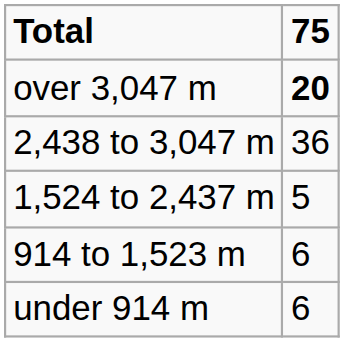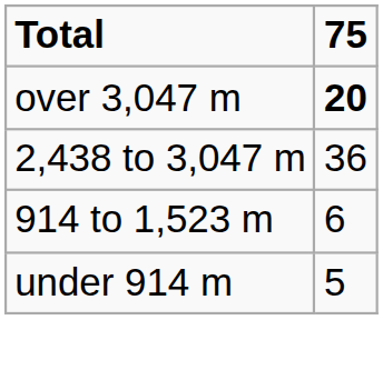- row: 1,524 to 2,437 m | 5
under 914 m | 75: 6 -> 5
